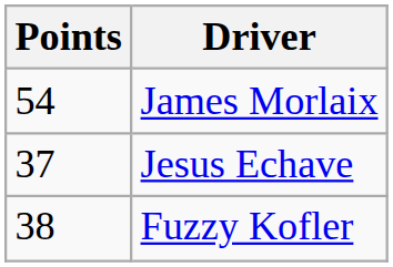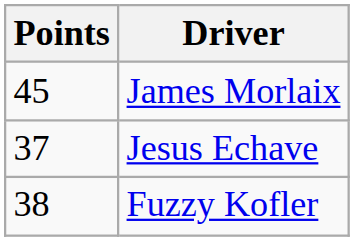James Morlaix | Points: 54 -> 45
